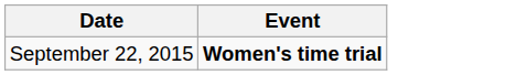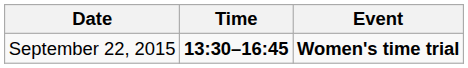+ column: Time | 13:30–16:45
